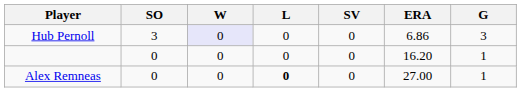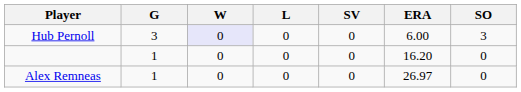columns swapped: G <-> SO
Hub Pernoll | ERA: 6.86 -> 6.00
Alex Remneas | L: bold -> normal
Alex Remneas | ERA: 27.00 -> 26.97
